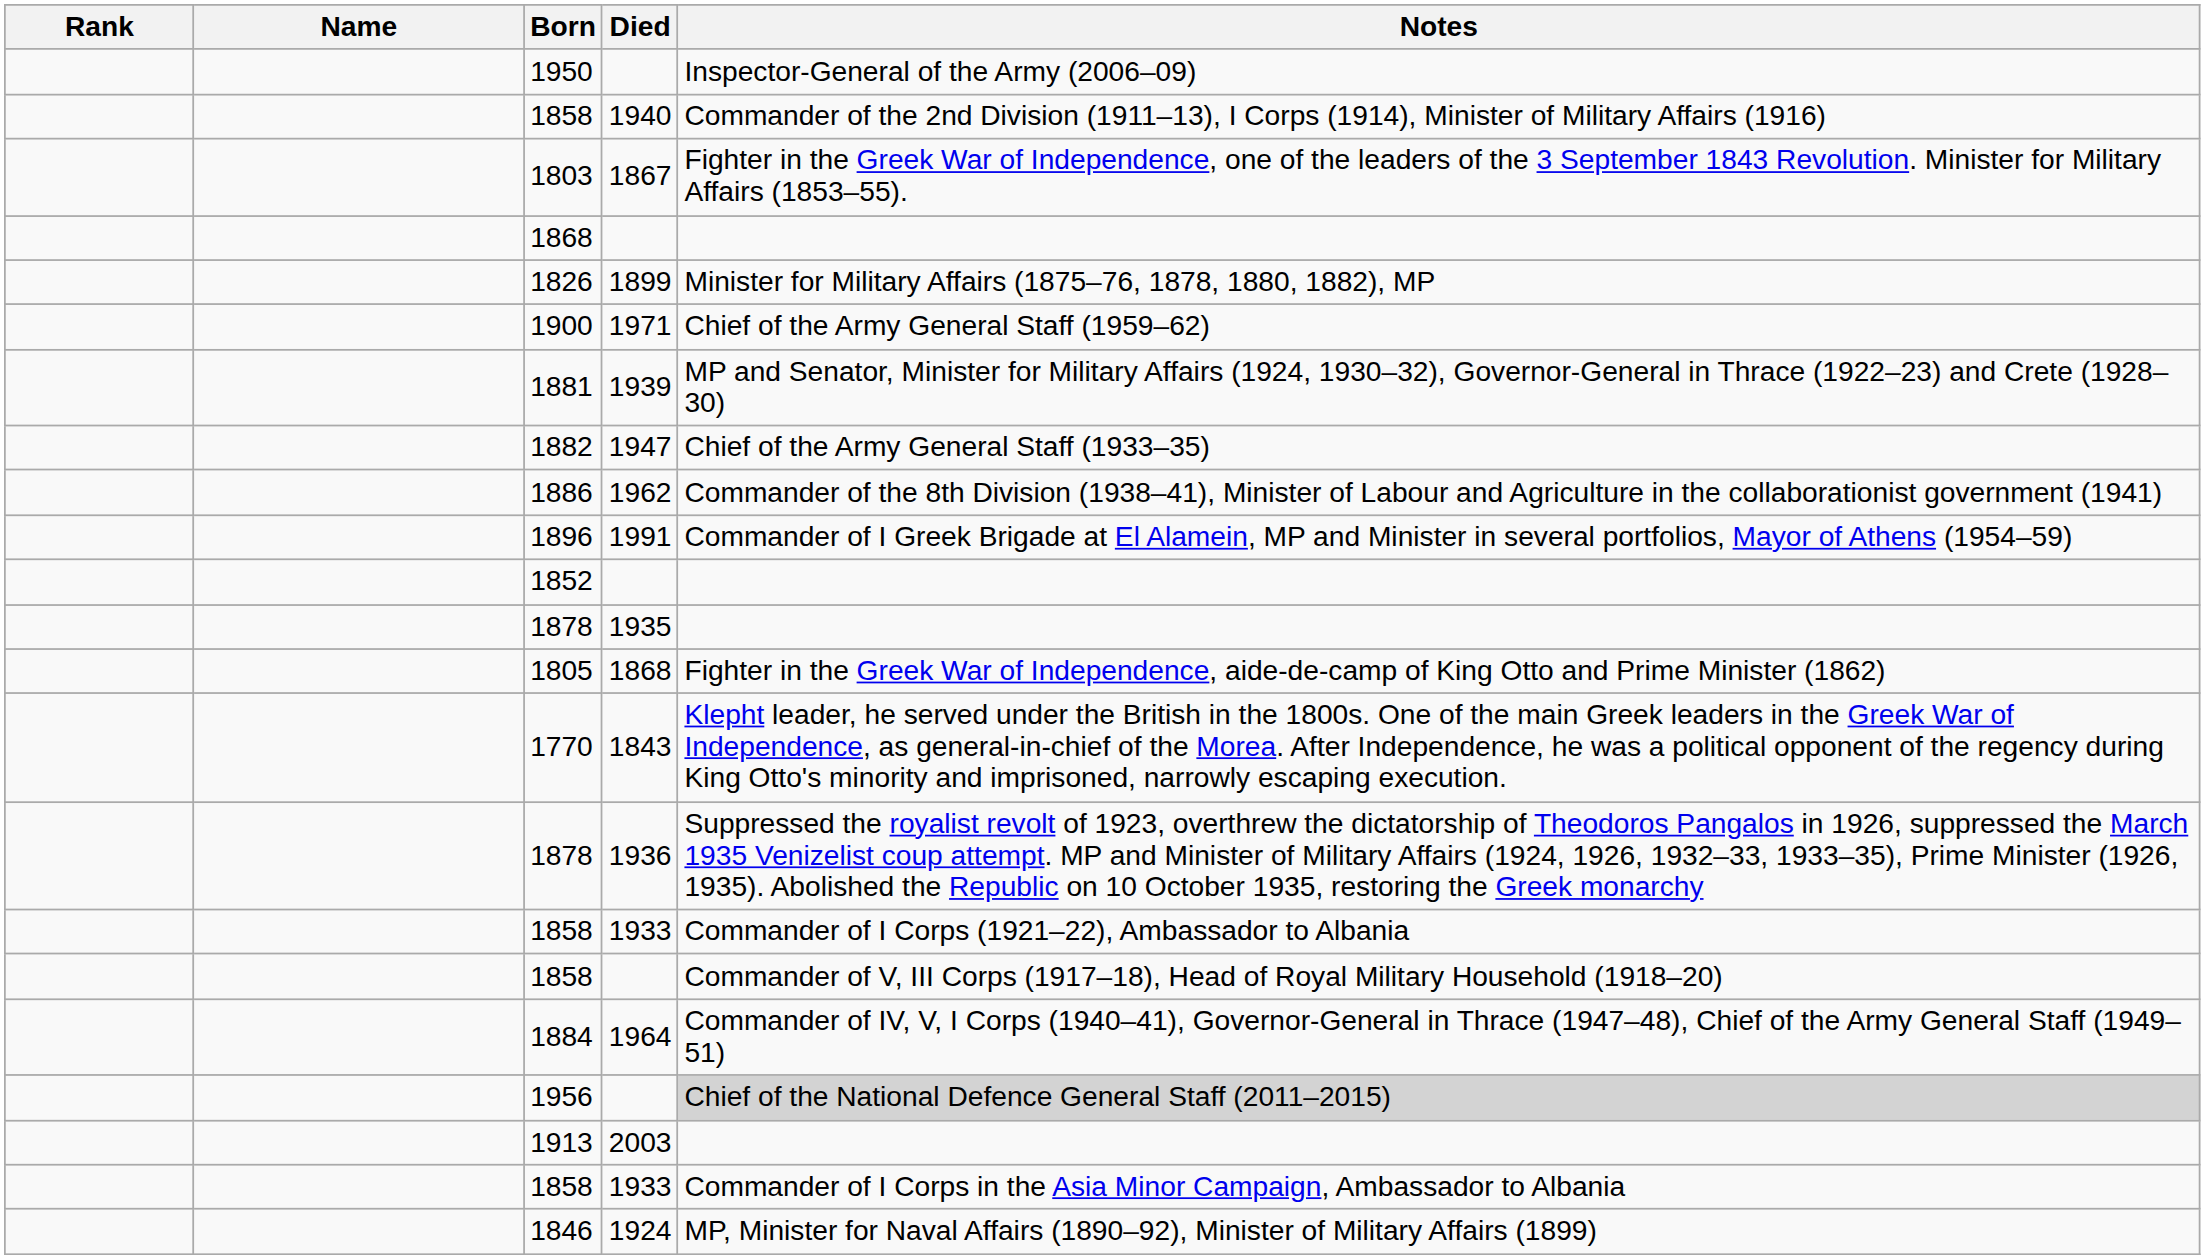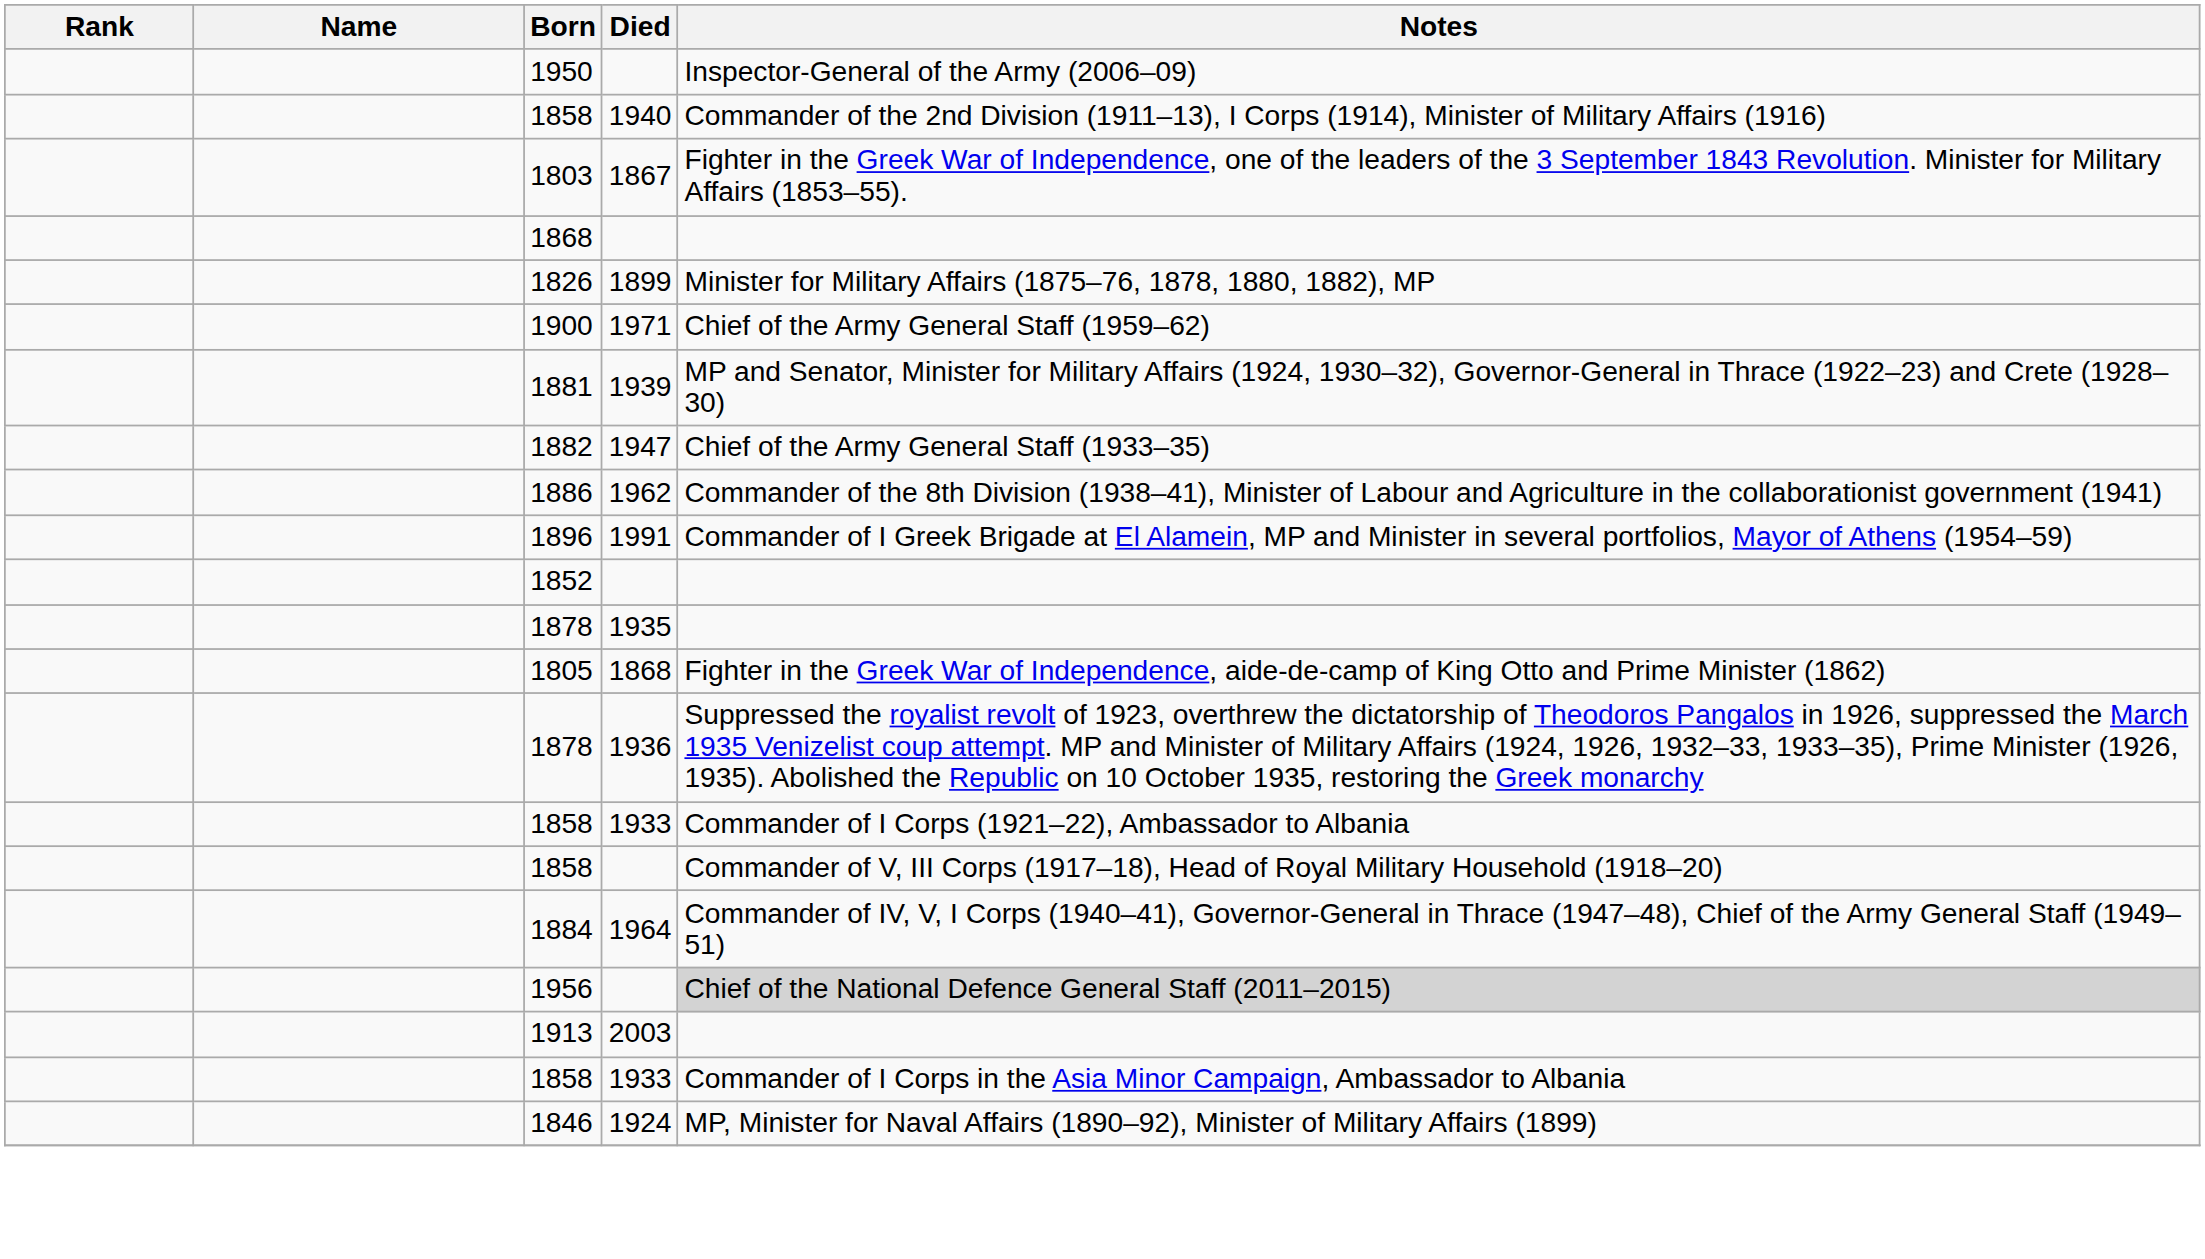- row: 1770 | 1843 | Klepht leader, he served under the British in the 1800s. One of the main Greek leaders in the Greek War of Independence, as general-in-chief of the Morea. After Independence, he was a political opponent of the regency during King Otto's minority and imprisoned, narrowly escaping execution.
